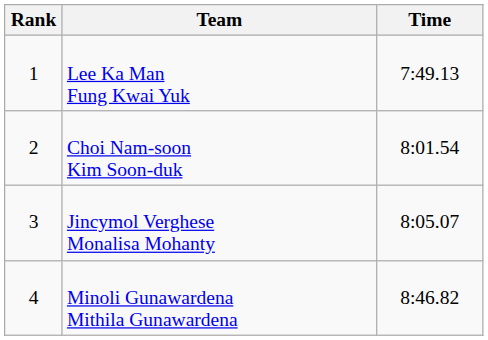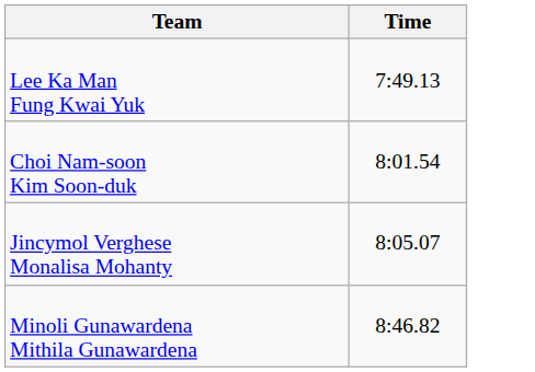- column: Rank | 1 | 2 | 3 | 4
